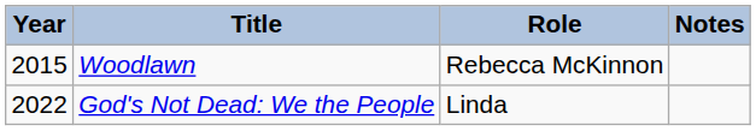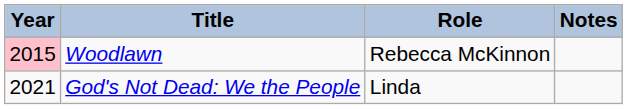Woodlawn | Year: no background -> pink background
God's Not Dead: We the People | Year: 2022 -> 2021
